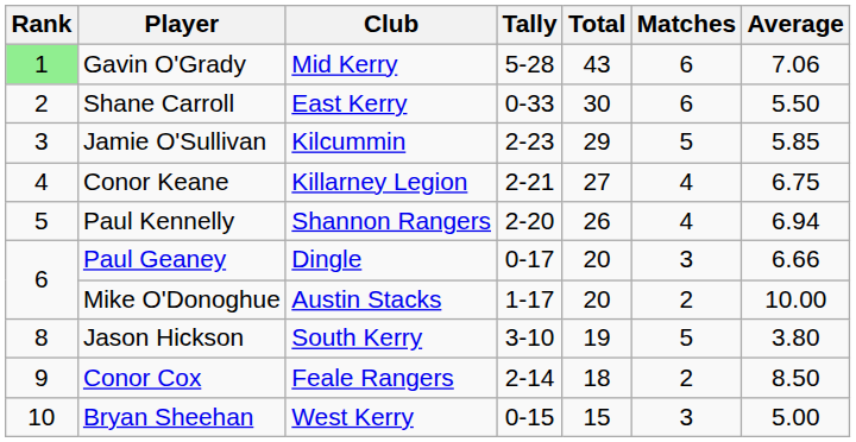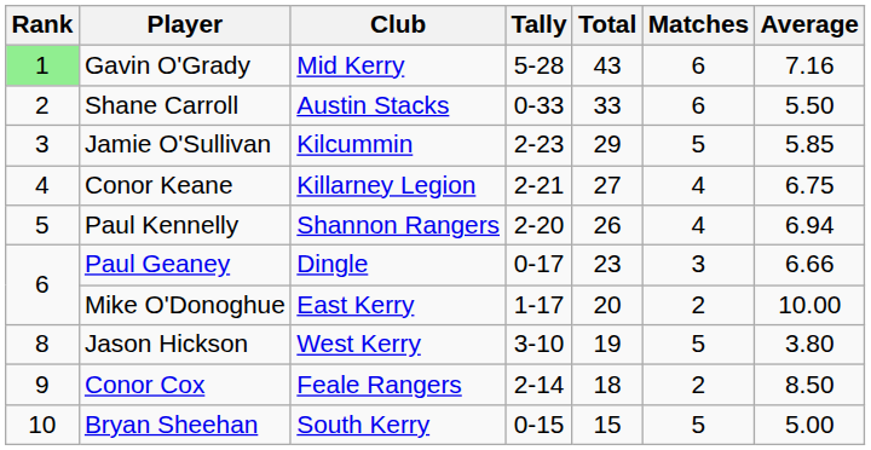Gavin O'Grady | Average: 7.06 -> 7.16
Shane Carroll | Club: East Kerry -> Austin Stacks
Shane Carroll | Total: 30 -> 33
Paul Geaney | Total: 20 -> 23
Mike O'Donoghue | Club: Austin Stacks -> East Kerry
Jason Hickson | Club: South Kerry -> West Kerry
Bryan Sheehan | Club: West Kerry -> South Kerry
Bryan Sheehan | Matches: 3 -> 5
